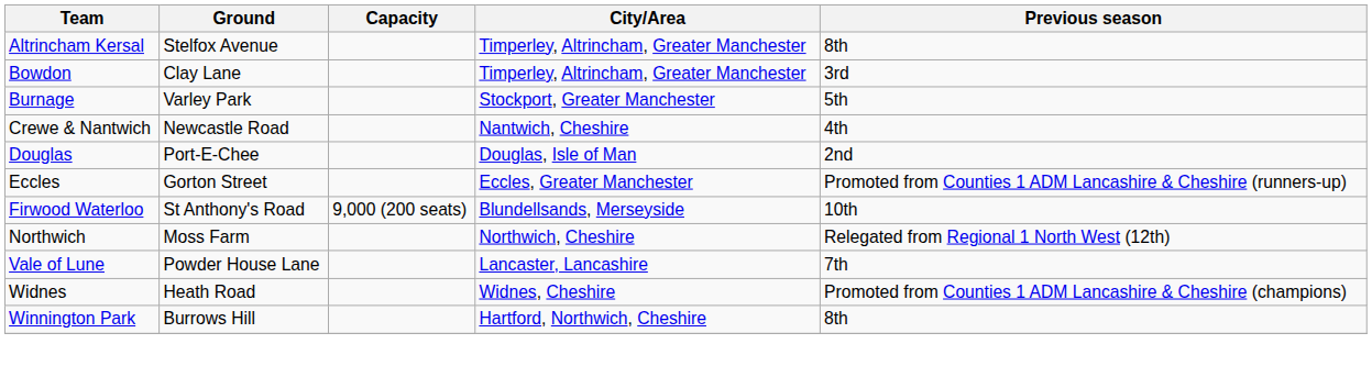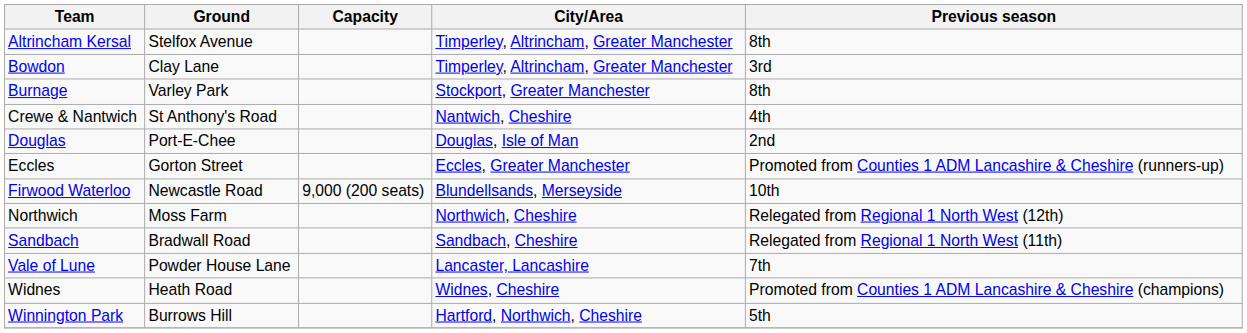Burnage | Previous season: 5th -> 8th
Crewe & Nantwich | Ground: Newcastle Road -> St Anthony's Road
Firwood Waterloo | Ground: St Anthony's Road -> Newcastle Road
+ row: Sandbach | Bradwall Road | Sandbach, Cheshire | Relegated from Regional 1 North West (11th)
Winnington Park | Previous season: 8th -> 5th
